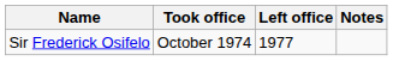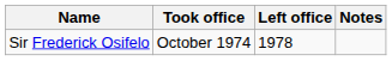Sir Frederick Osifelo | Left office: 1977 -> 1978
